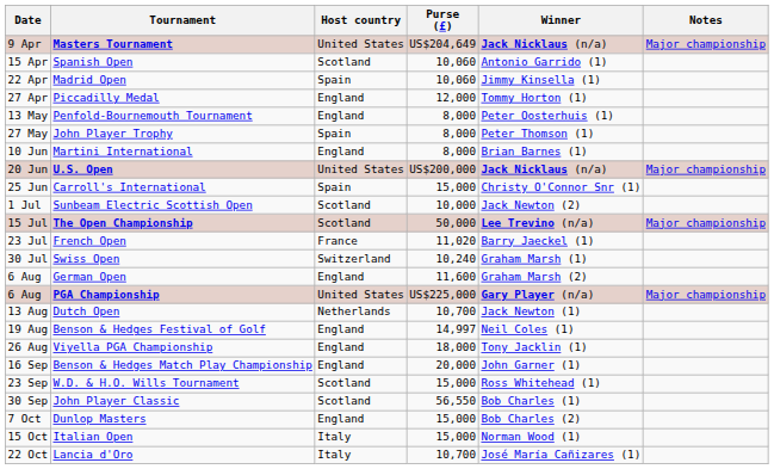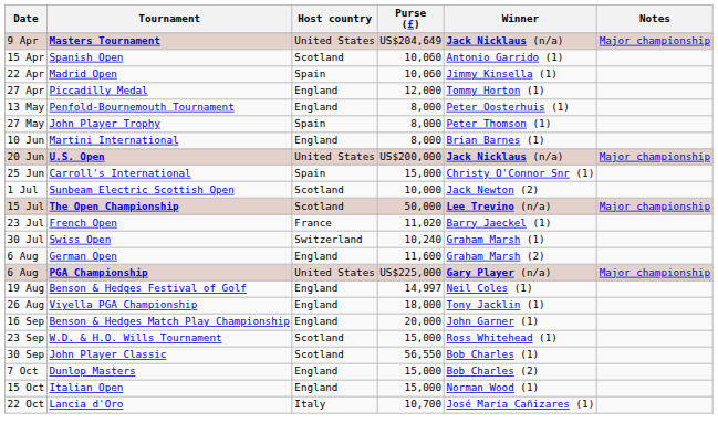- row: 13 Aug | Dutch Open | Netherlands | 10,700 | Jack Newton (1)
Italian Open | Host country: Italy -> England
